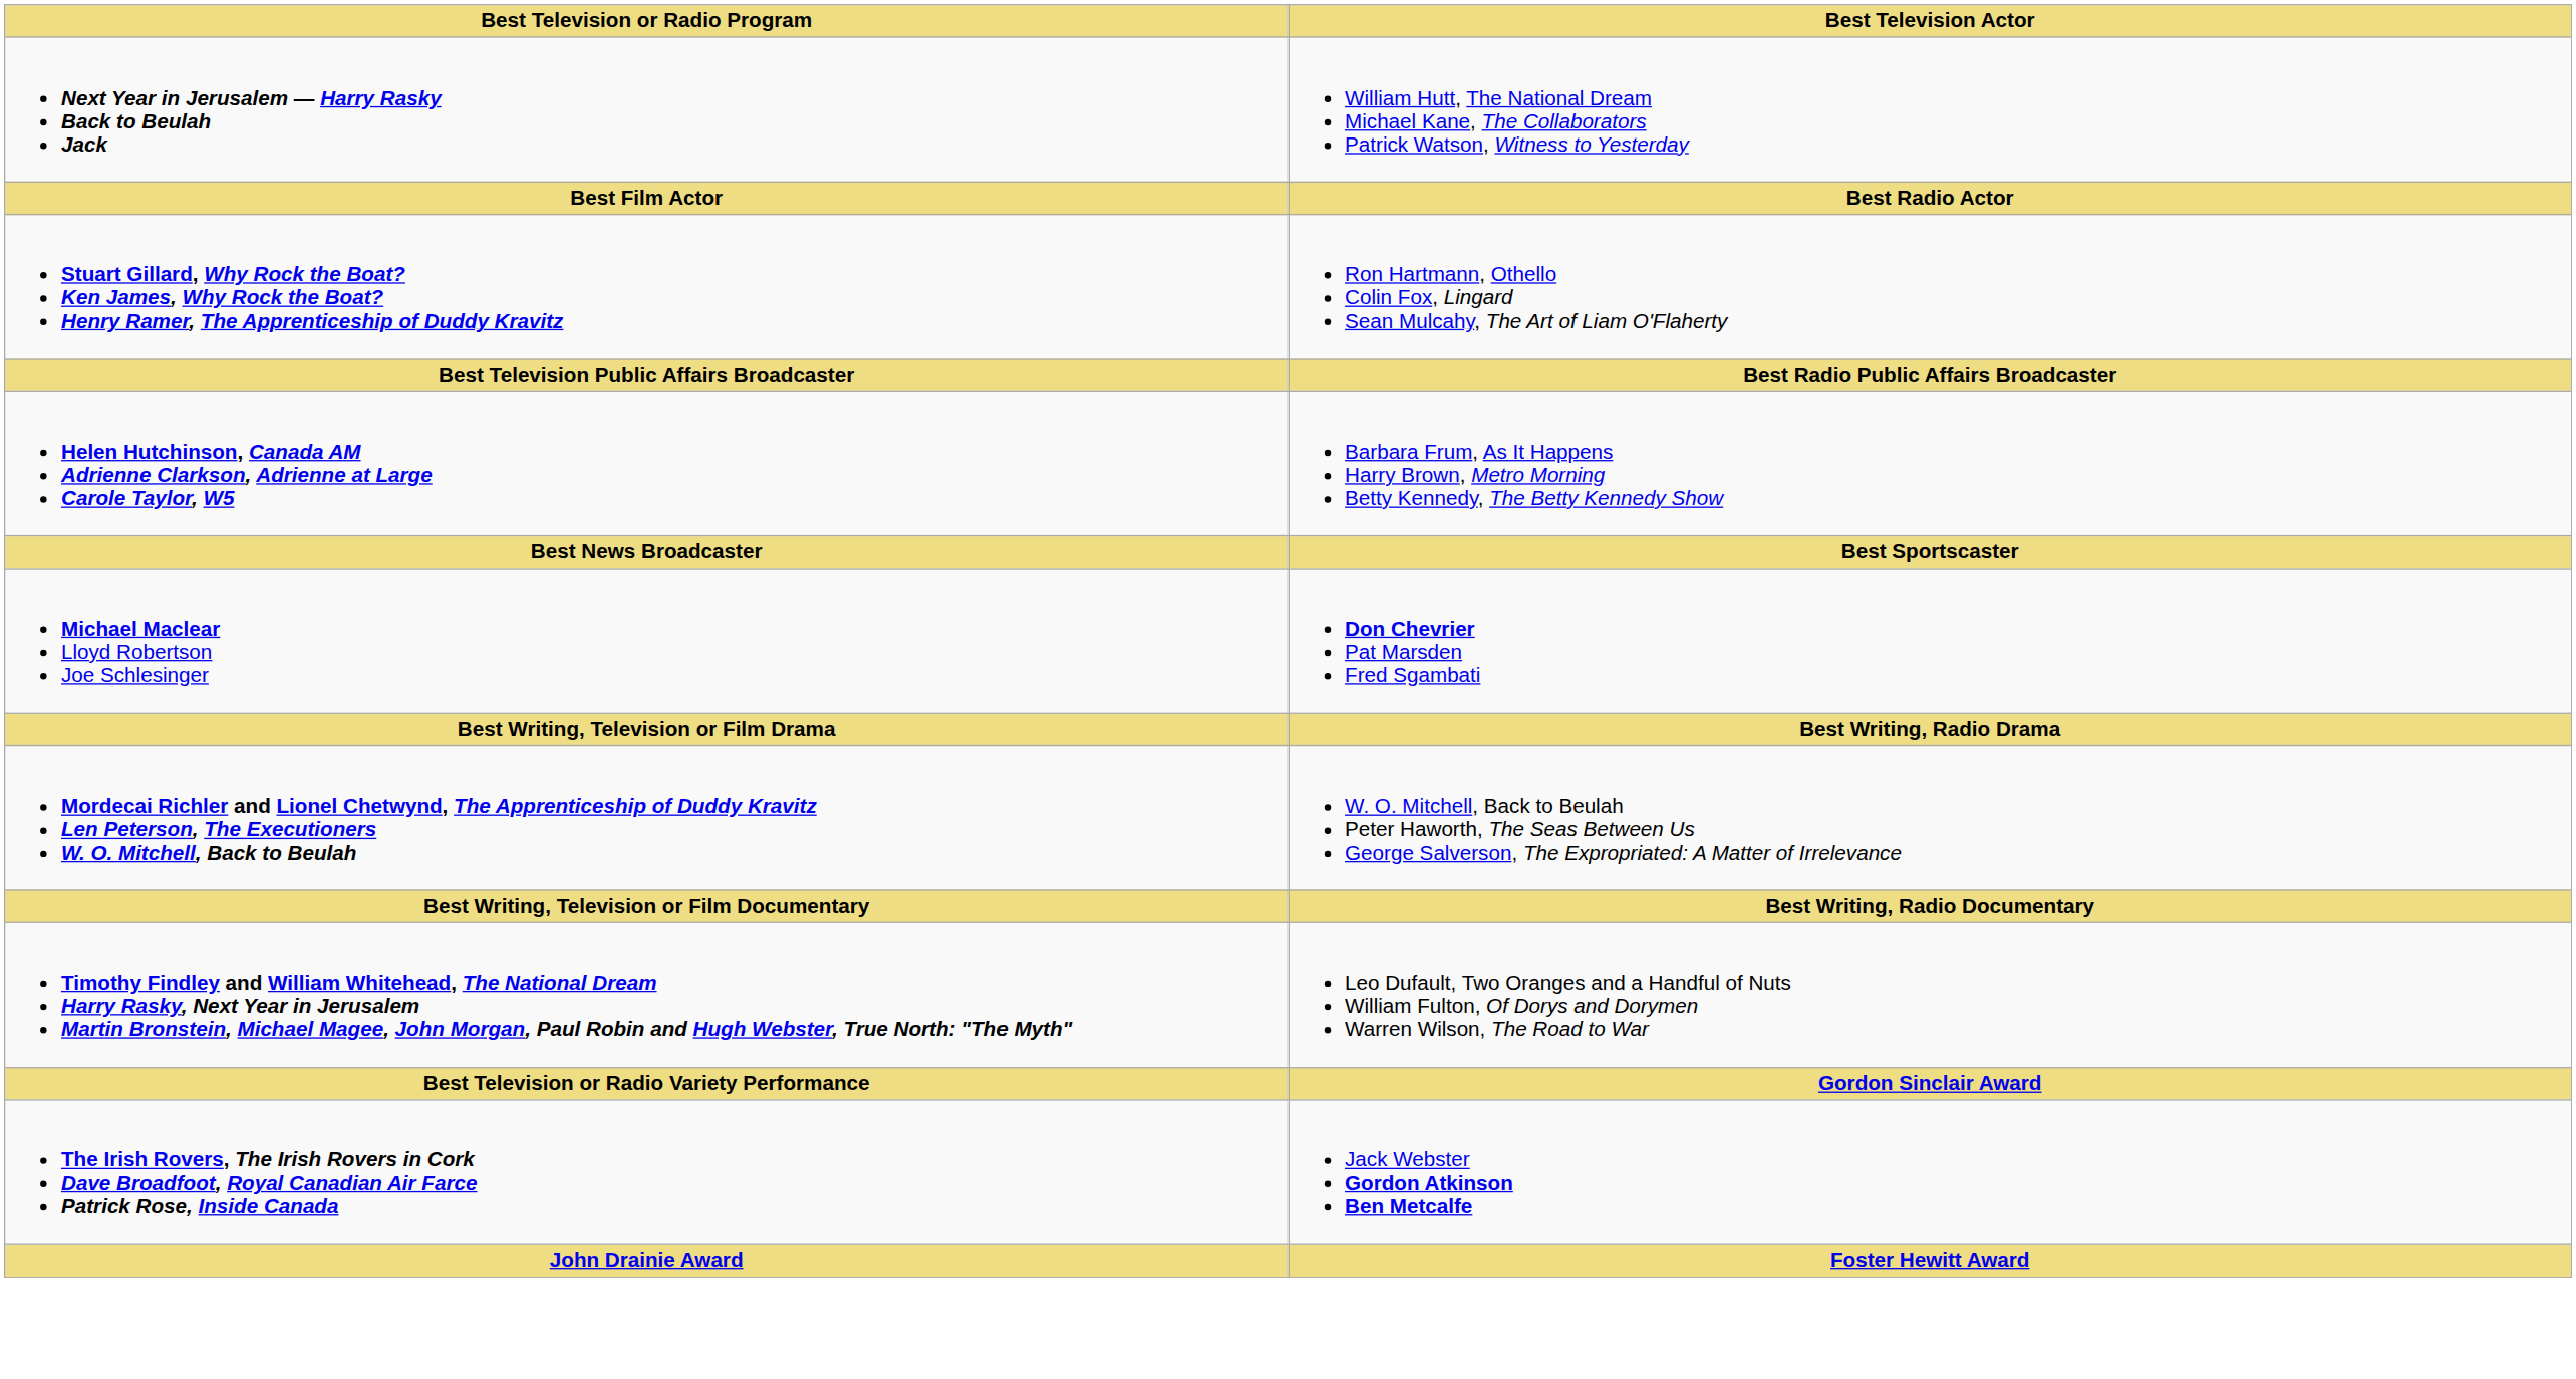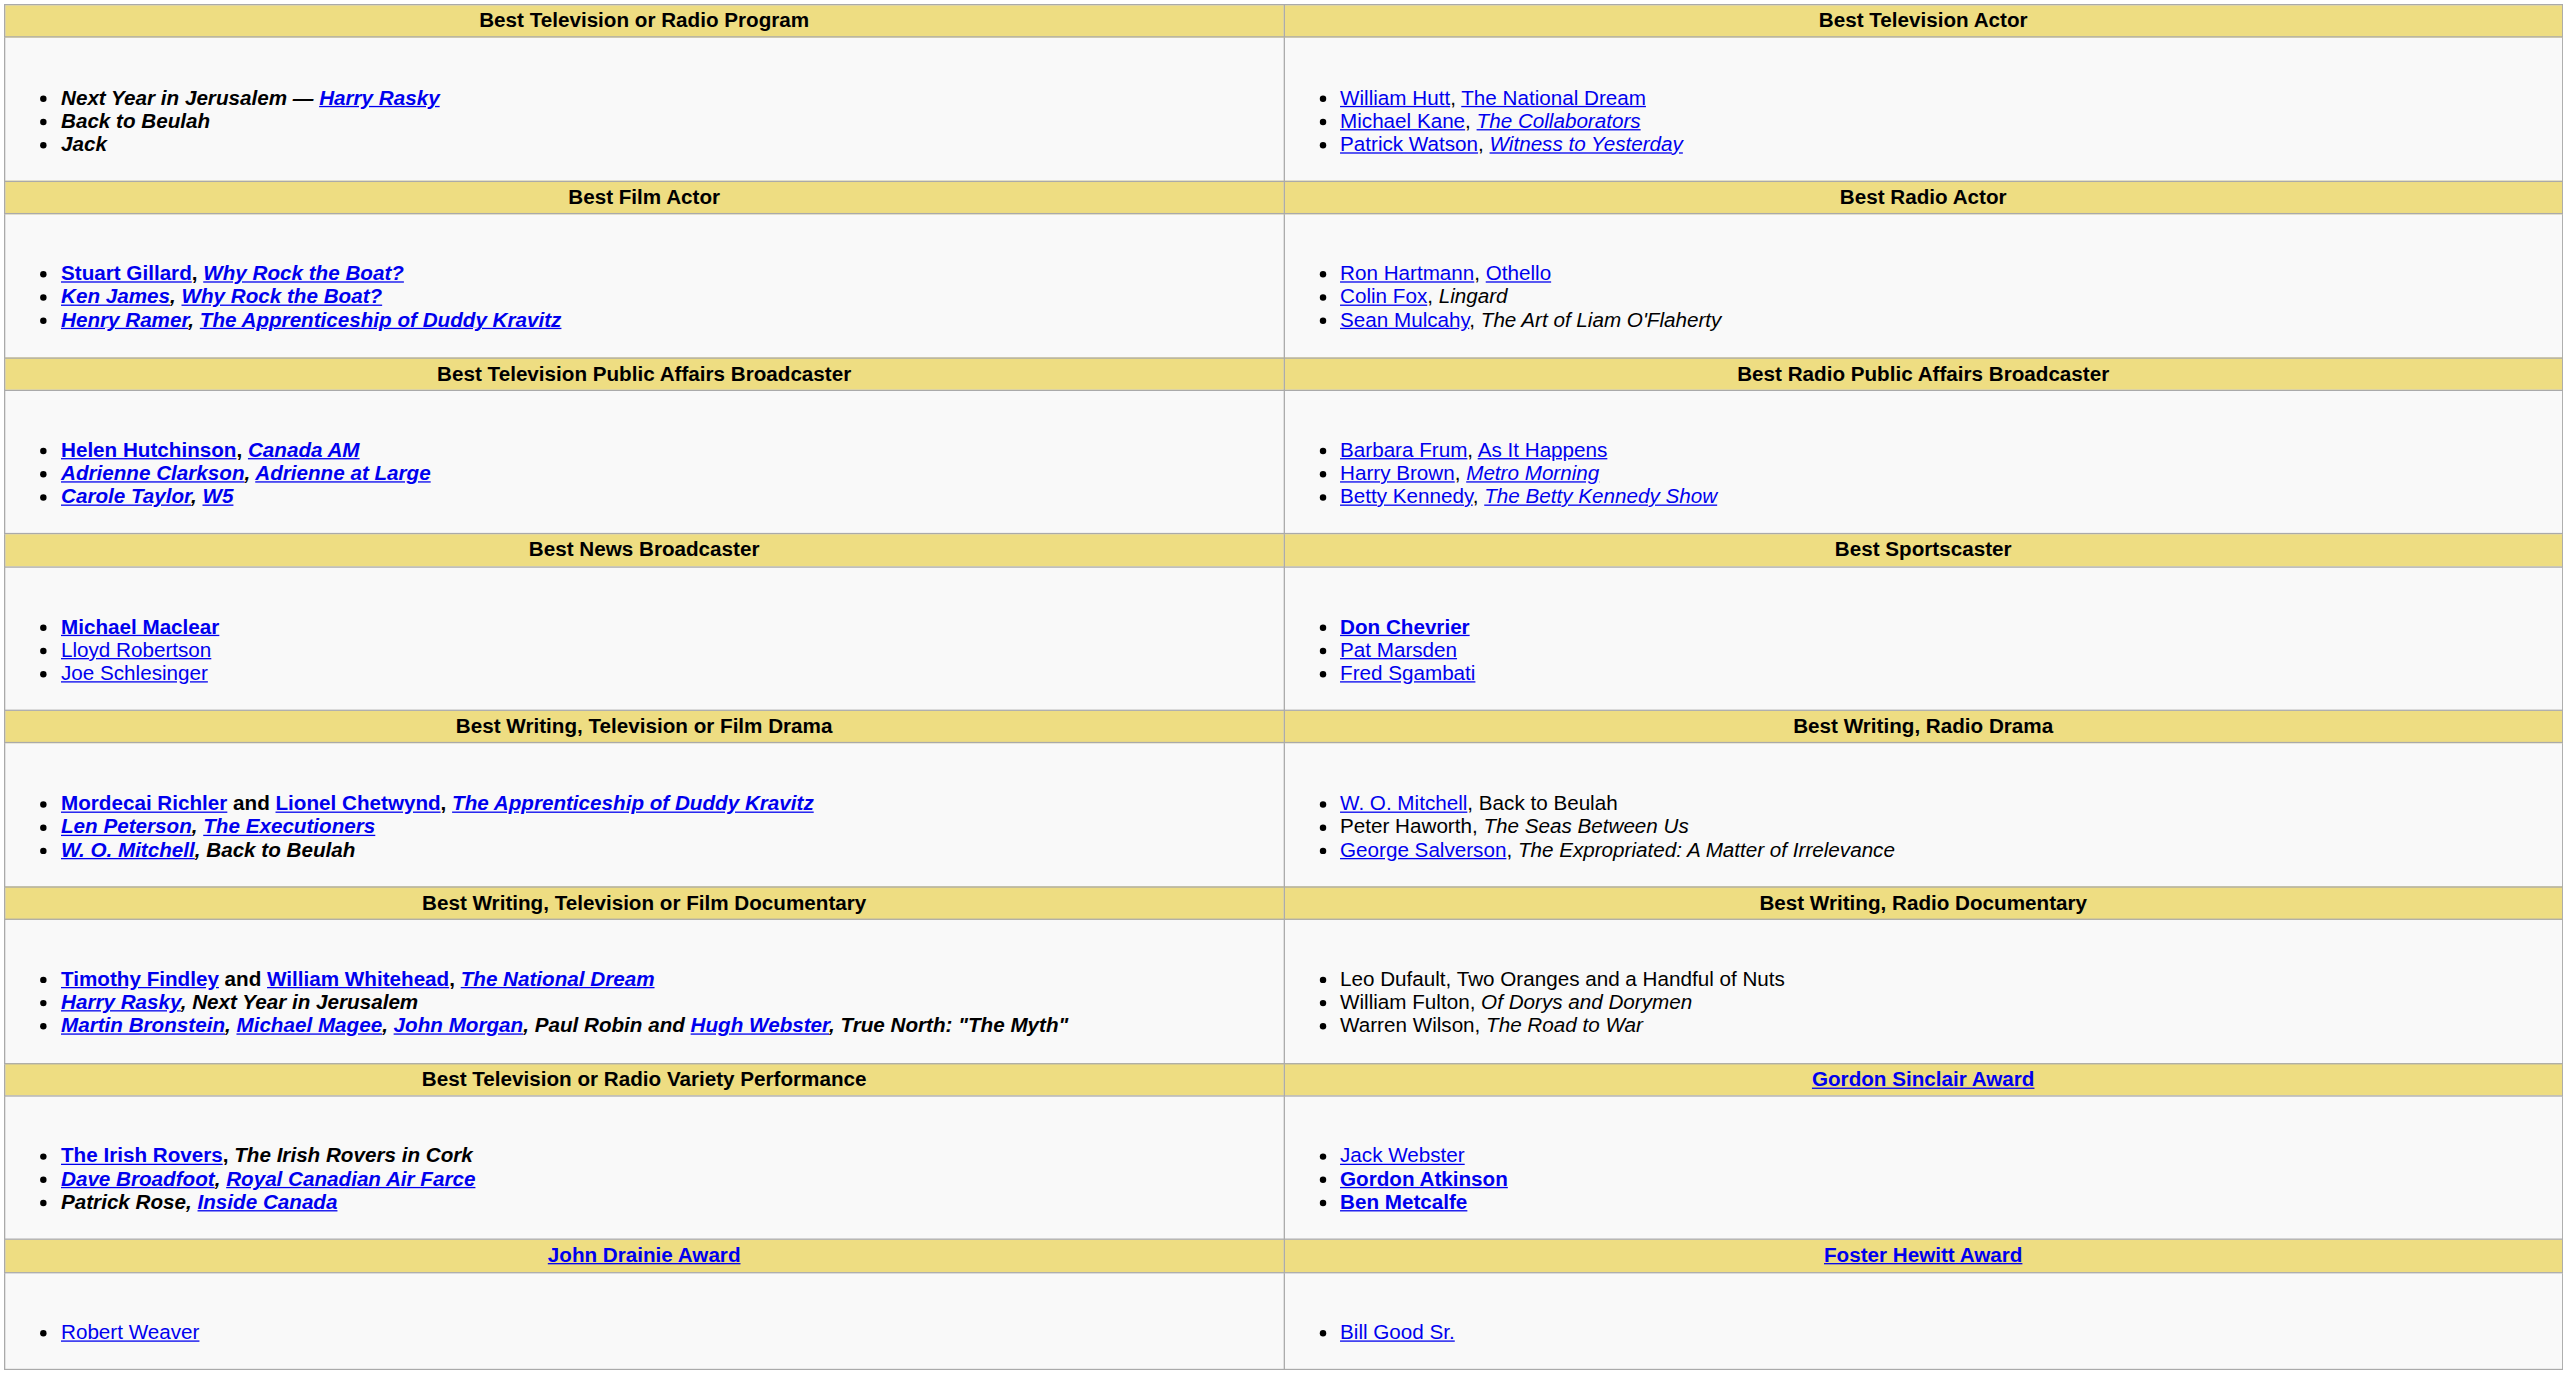+ row: Robert Weaver | Bill Good Sr.
